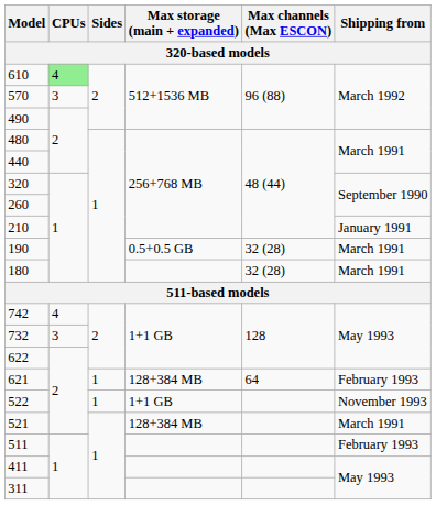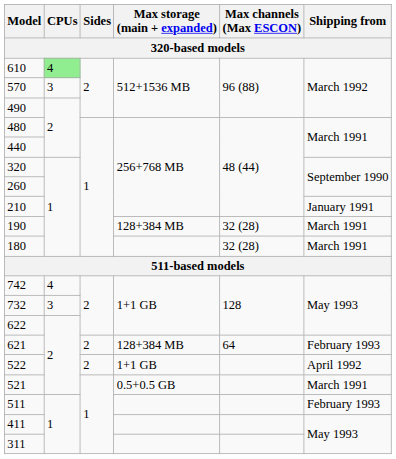190 | Max storage (main + expanded): 0.5+0.5 GB -> 128+384 MB
621 | Sides: 1 -> 2
522 | Sides: 1 -> 2
522 | Shipping from: November 1993 -> April 1992
521 | Max storage (main + expanded): 128+384 MB -> 0.5+0.5 GB
